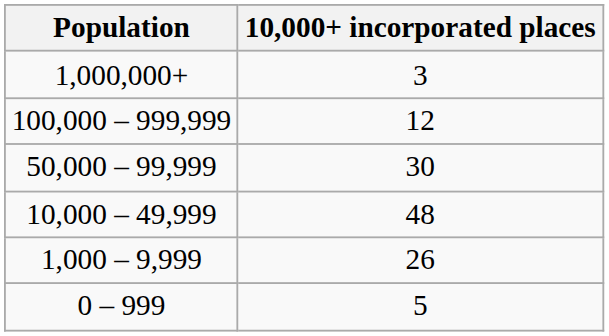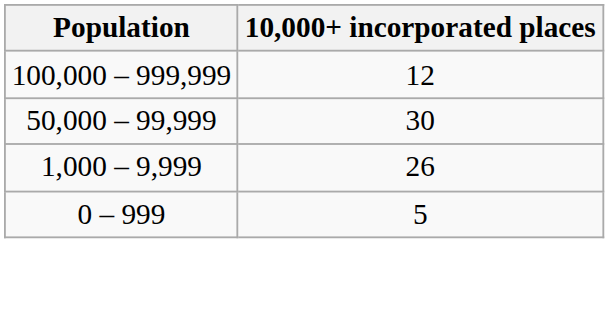- row: 1,000,000+ | 3
- row: 10,000 – 49,999 | 48
